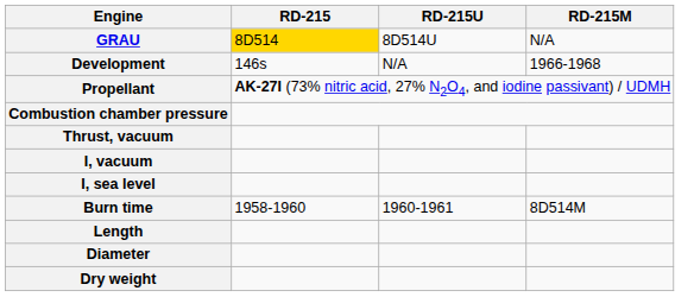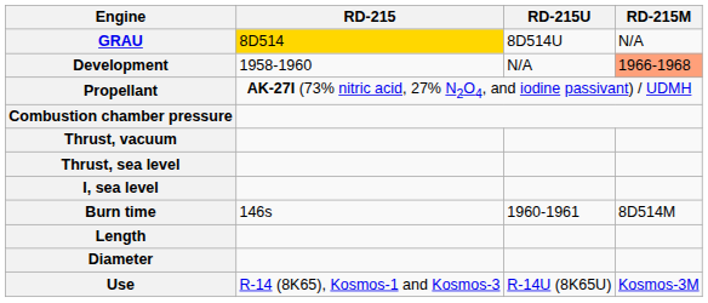Development | RD-215: 146s -> 1958-1960
Development | RD-215M: no background -> lightsalmon background
+ row: Thrust, sea level
- row: I, vacuum
Burn time | RD-215: 1958-1960 -> 146s
- row: Dry weight
+ row: Use | R-14 (8K65), Kosmos-1 and Kosmos-3 | R-14U (8K65U) | Kosmos-3M
